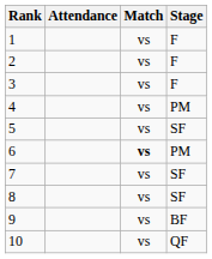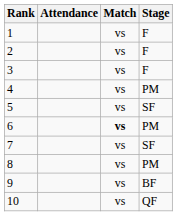8 | Stage: SF -> PM
